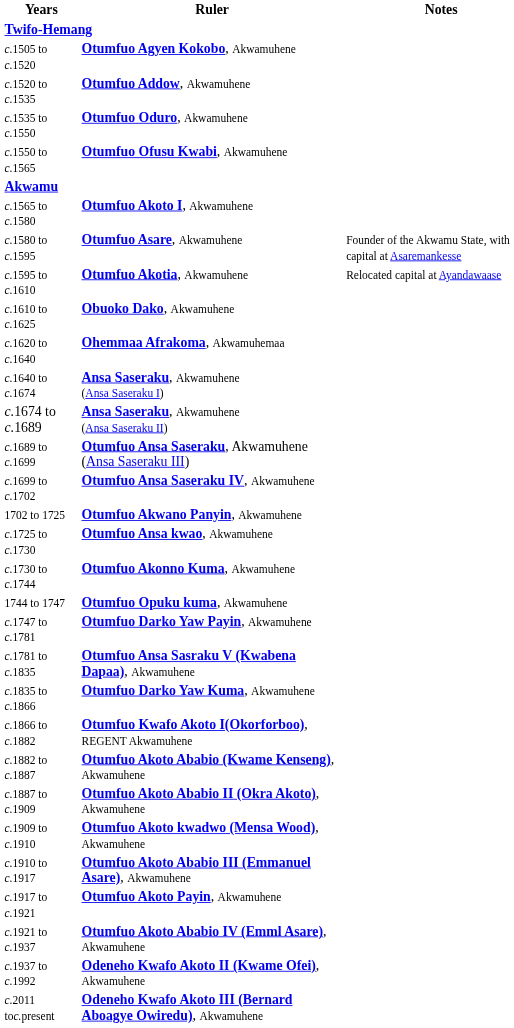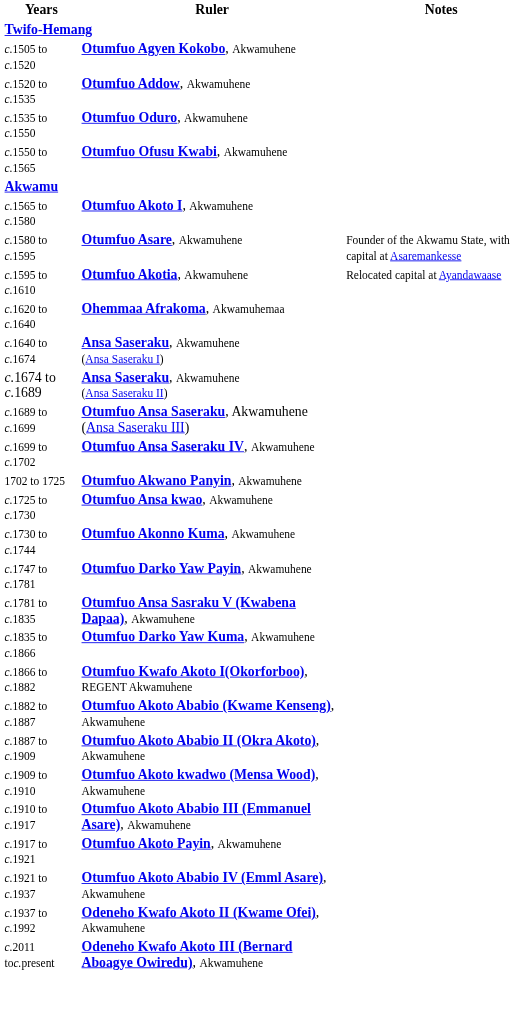- row: c.1610 to c.1625 | Obuoko Dako, Akwamuhene
- row: 1744 to 1747 | Otumfuo Opuku kuma, Akwamuhene
